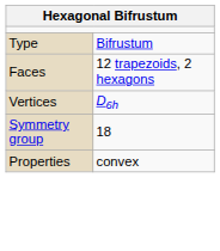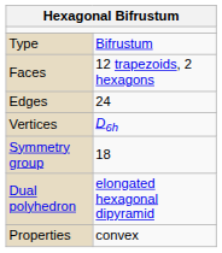+ row: Edges | 24
+ row: Dual polyhedron | elongated hexagonal dipyramid
